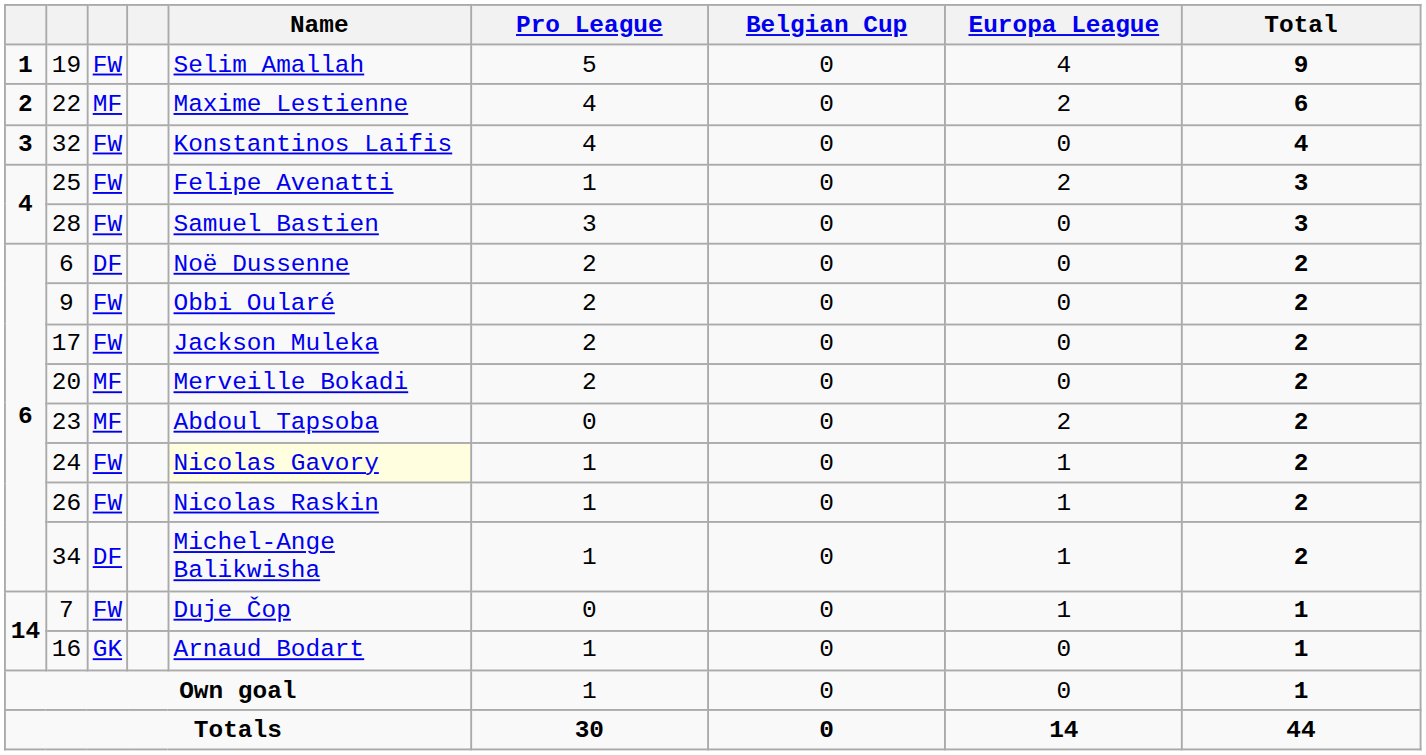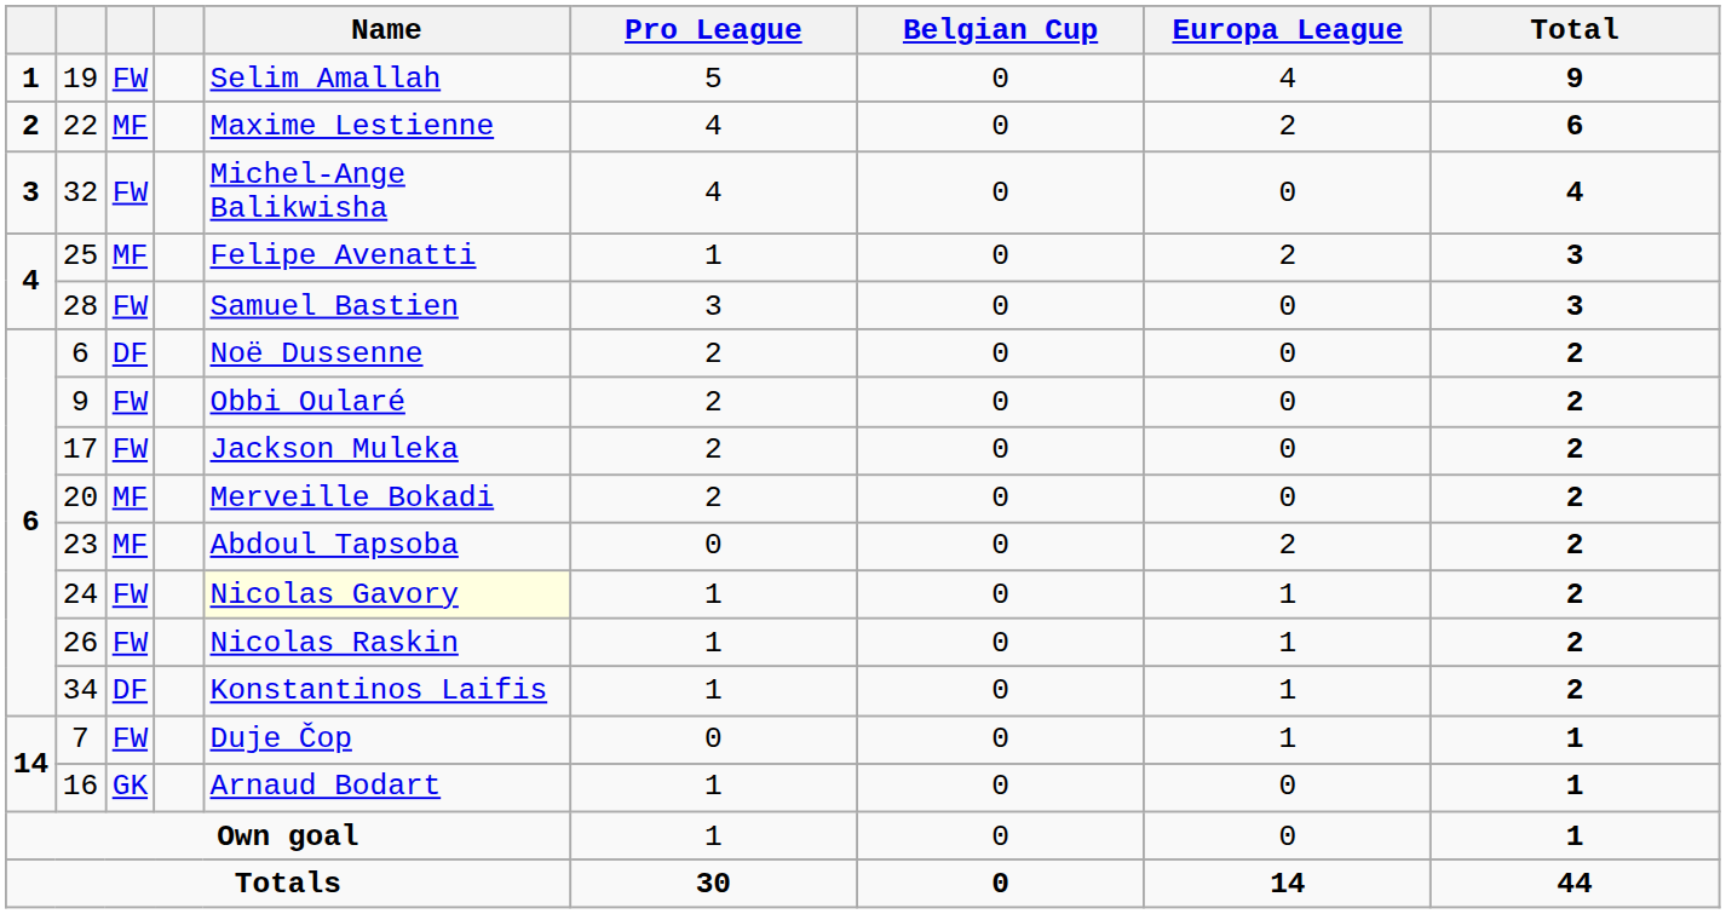32 | Name: Konstantinos Laifis -> Michel-Ange Balikwisha
25 | column 3: FW -> MF
34 | Name: Michel-Ange Balikwisha -> Konstantinos Laifis
